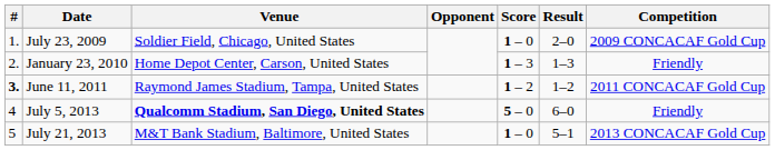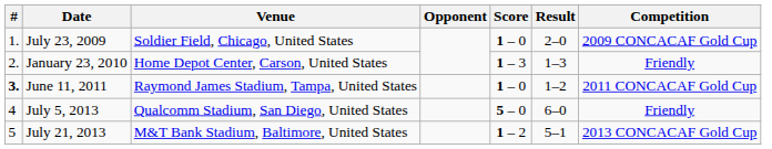June 11, 2011 | Score: 1 – 2 -> 1 – 0
July 5, 2013 | Venue: bold -> normal
July 21, 2013 | Score: 1 – 0 -> 1 – 2
